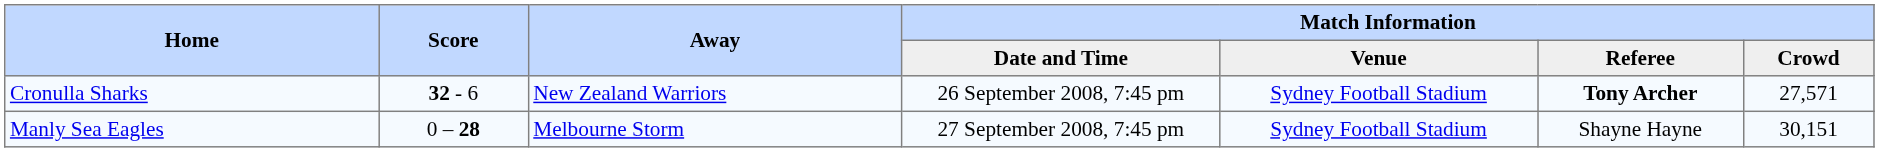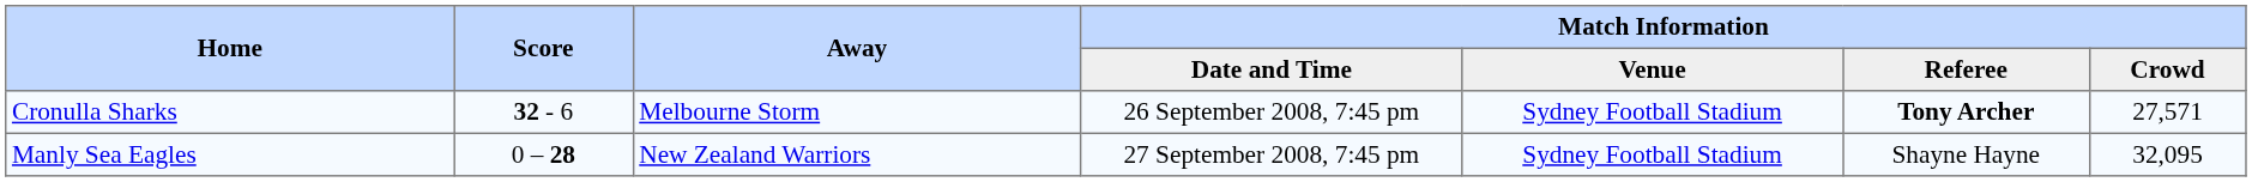Cronulla Sharks | Away: New Zealand Warriors -> Melbourne Storm
Manly Sea Eagles | Away: Melbourne Storm -> New Zealand Warriors
Manly Sea Eagles | Match Information / Crowd: 30,151 -> 32,095
